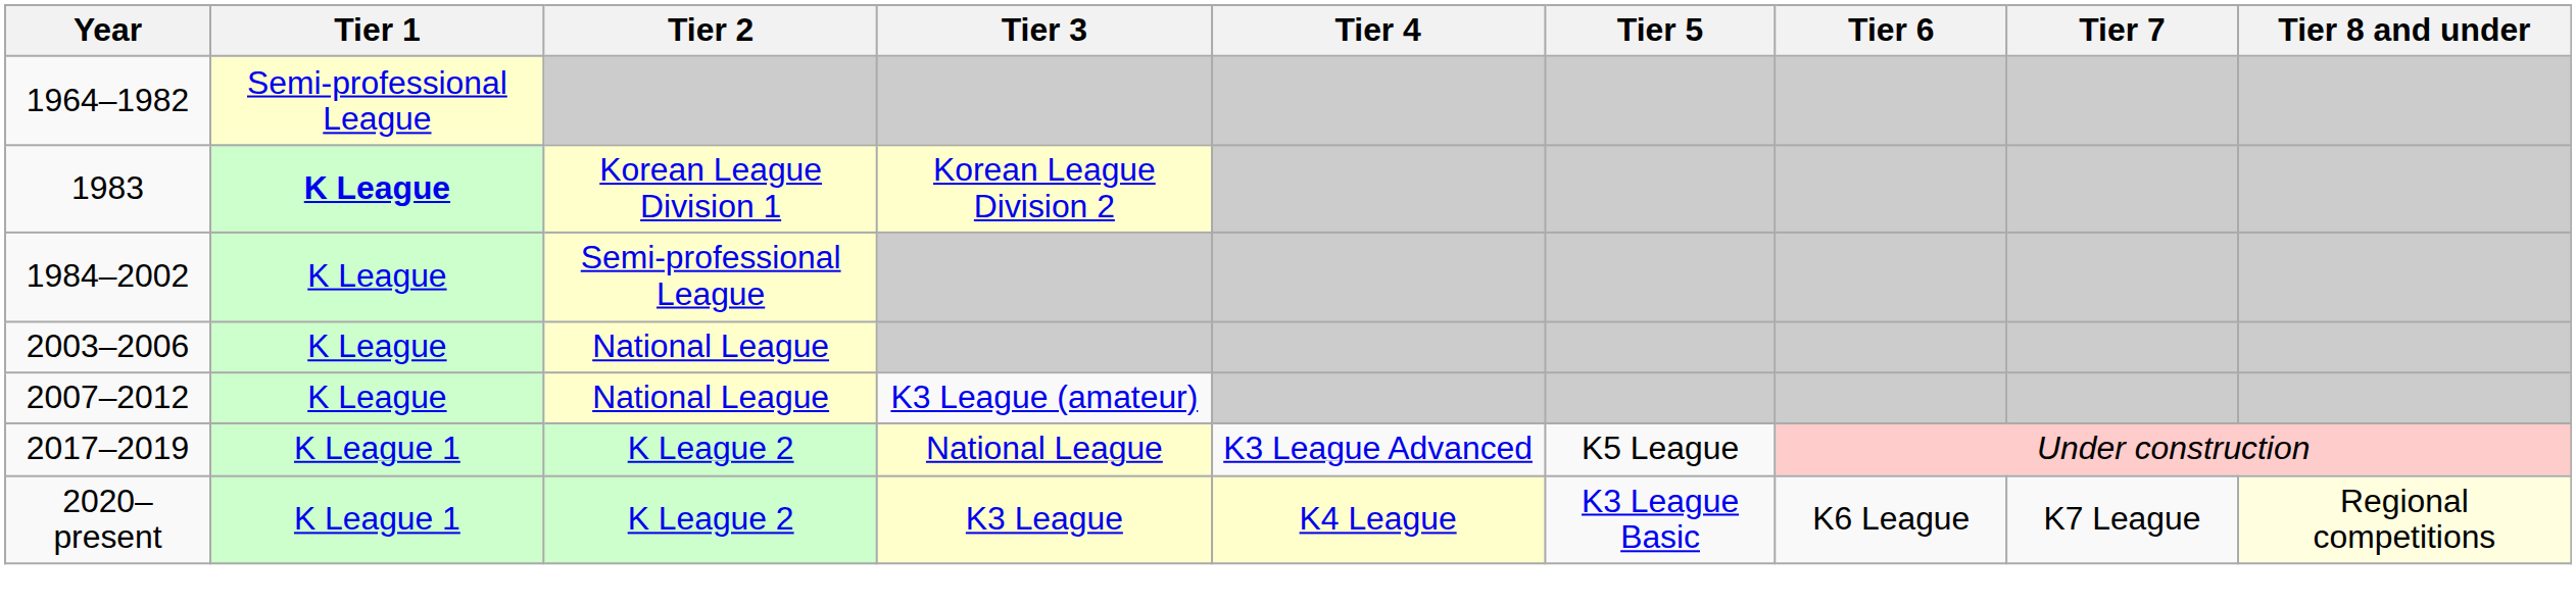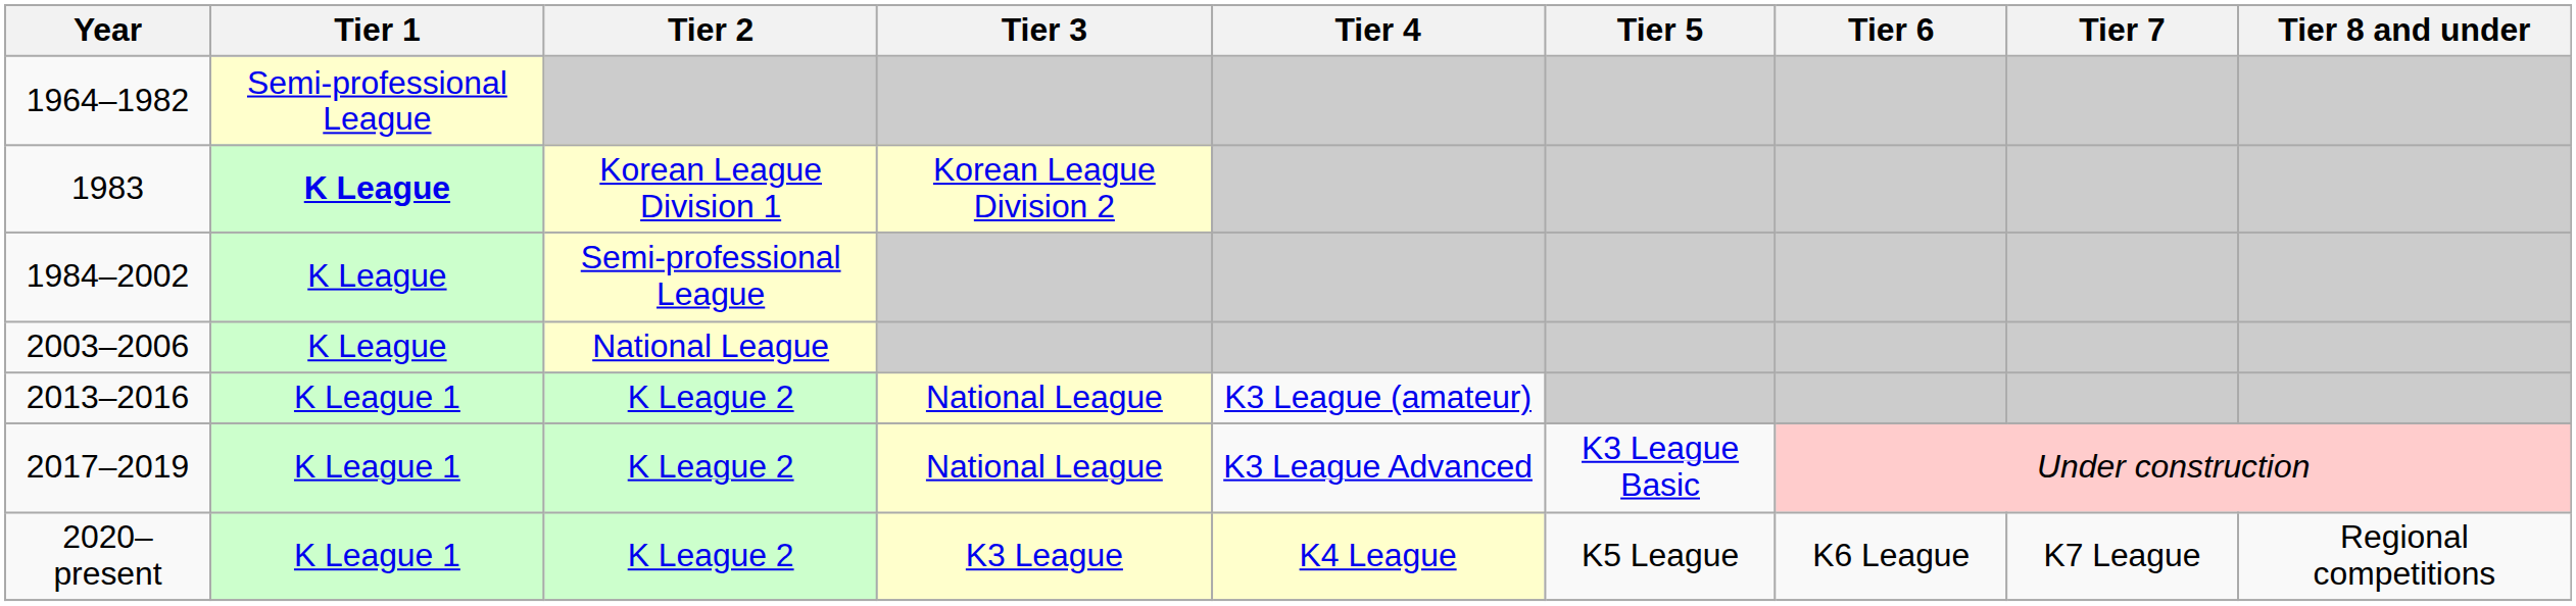- row: 2007–2012 | K League | National League | K3 League (amateur)
+ row: 2013–2016 | K League 1 | K League 2 | National League | K3 League (amateur)
2017–2019 | Tier 5: K5 League -> K3 League Basic
2020–present | Tier 5: K3 League Basic -> K5 League
2020–present | Tier 8 and under: lightyellow background -> no background
